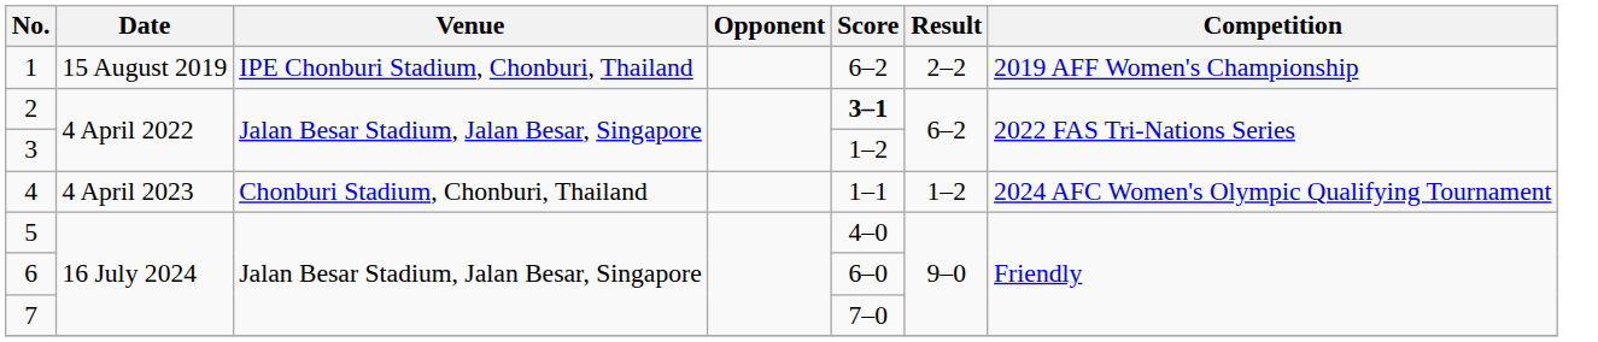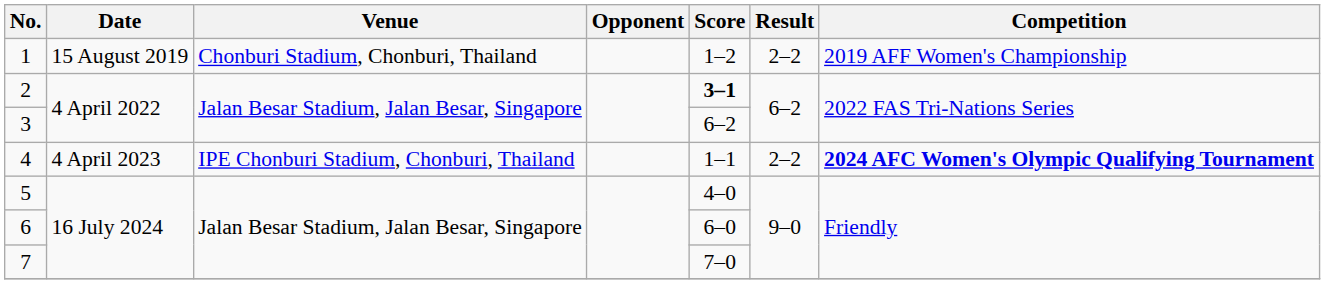1 | Venue: IPE Chonburi Stadium, Chonburi, Thailand -> Chonburi Stadium, Chonburi, Thailand
1 | Score: 6–2 -> 1–2
3 | Score: 1–2 -> 6–2
4 | Venue: Chonburi Stadium, Chonburi, Thailand -> IPE Chonburi Stadium, Chonburi, Thailand
4 | Result: 1–2 -> 2–2
4 | Competition: normal -> bold
